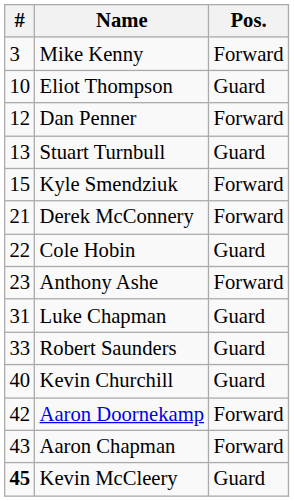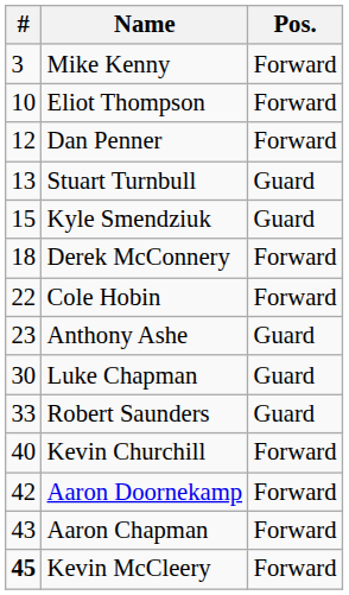Eliot Thompson | Pos.: Guard -> Forward
Kyle Smendziuk | Pos.: Forward -> Guard
Derek McConnery | #: 21 -> 18
Cole Hobin | Pos.: Guard -> Forward
Anthony Ashe | Pos.: Forward -> Guard
Luke Chapman | #: 31 -> 30
Kevin Churchill | Pos.: Guard -> Forward
Kevin McCleery | Pos.: Guard -> Forward
